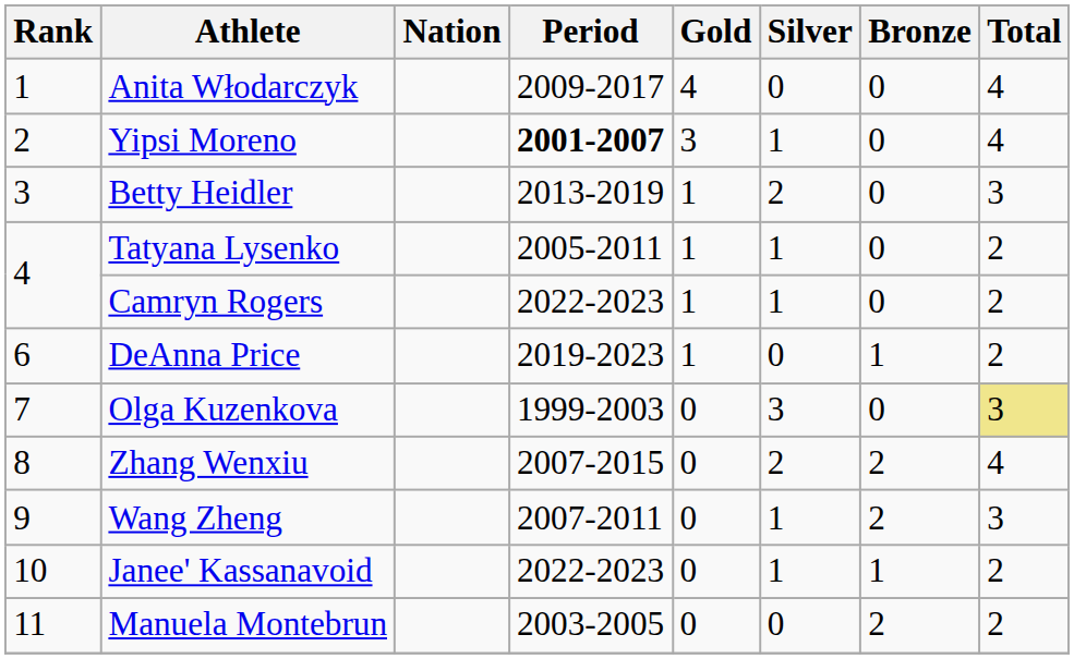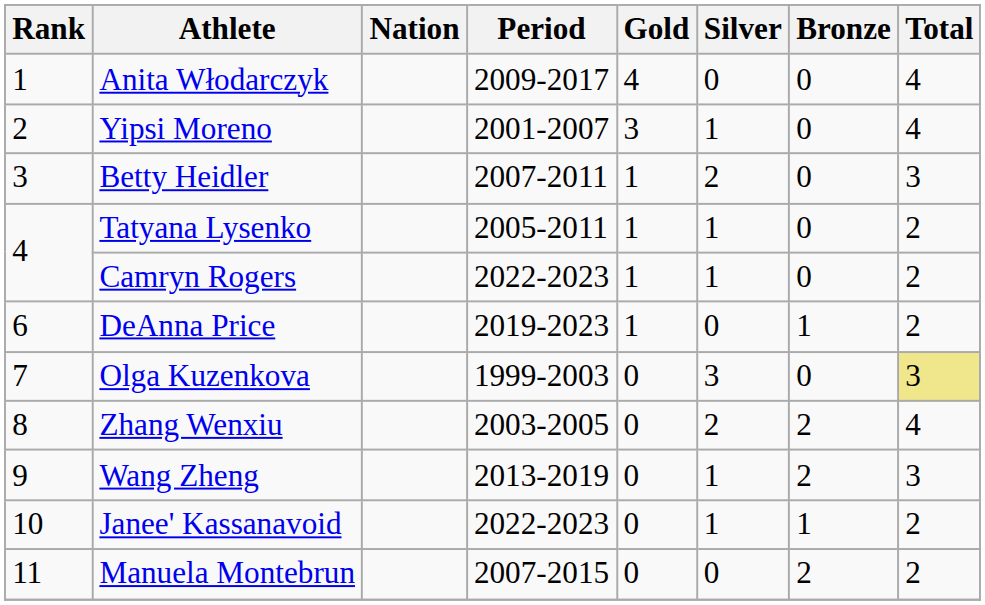Yipsi Moreno | Period: bold -> normal
Betty Heidler | Period: 2013-2019 -> 2007-2011
Zhang Wenxiu | Period: 2007-2015 -> 2003-2005
Wang Zheng | Period: 2007-2011 -> 2013-2019
Manuela Montebrun | Period: 2003-2005 -> 2007-2015
